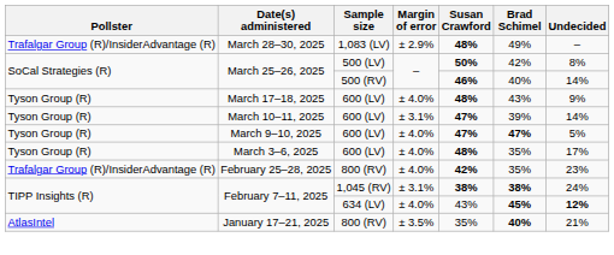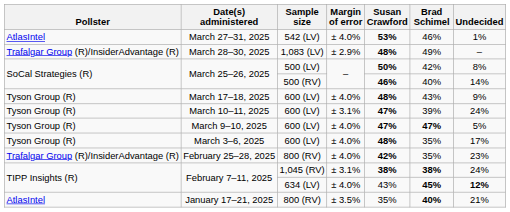+ row: AtlasIntel | March 27–31, 2025 | 542 (LV) | ± 4.0% | 53% | 46% | 1%
March 10–11, 2025 | Undecided: 14% -> 24%
